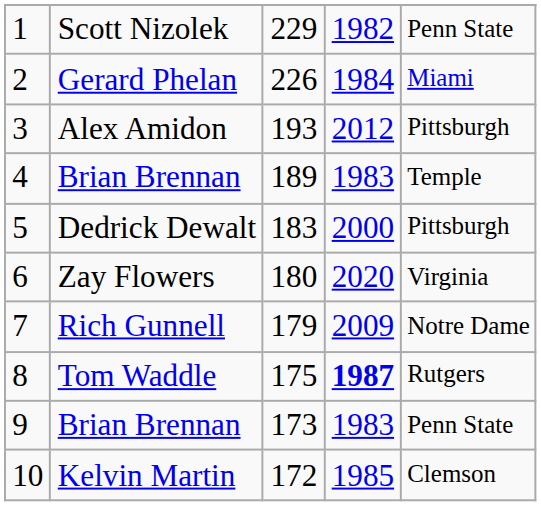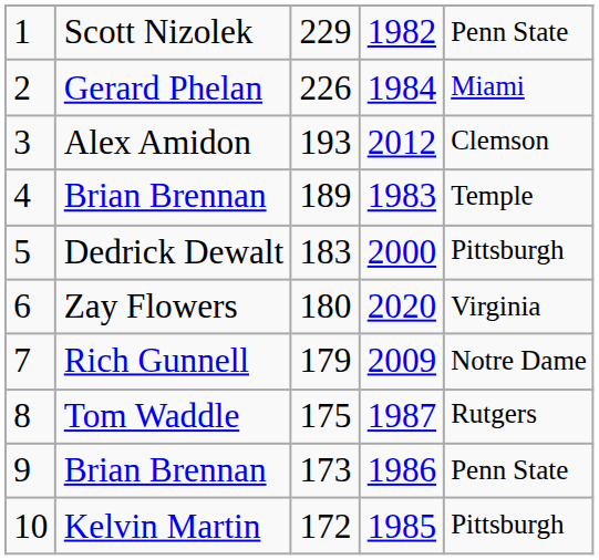Alex Amidon | column 5: Pittsburgh -> Clemson
Tom Waddle | column 4: bold -> normal
9 / Brian Brennan | column 4: 1983 -> 1986
Kelvin Martin | column 5: Clemson -> Pittsburgh
